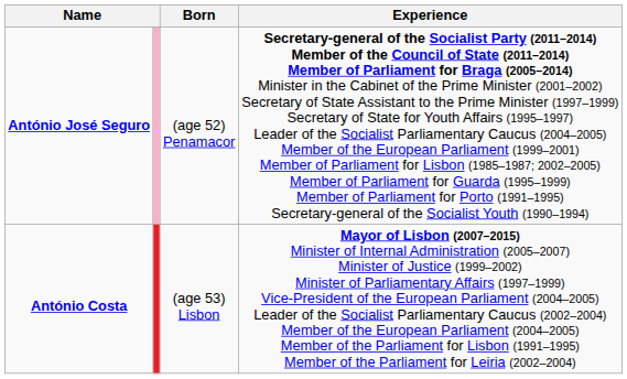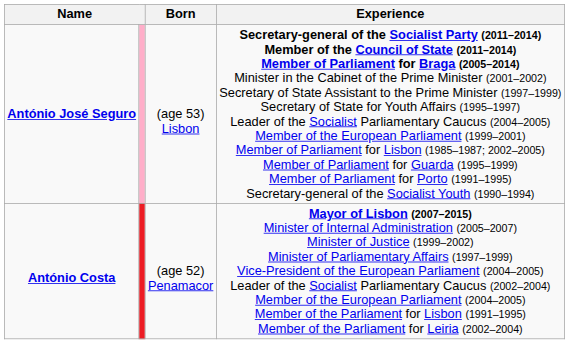António José Seguro | Born: (age 52) Penamacor -> (age 53) Lisbon
António Costa | Born: (age 53) Lisbon -> (age 52) Penamacor
